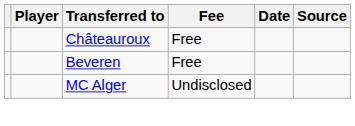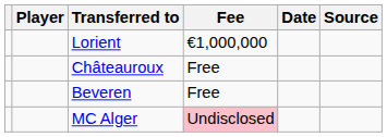+ row: Lorient | €1,000,000
MC Alger | Fee: no background -> pink background
